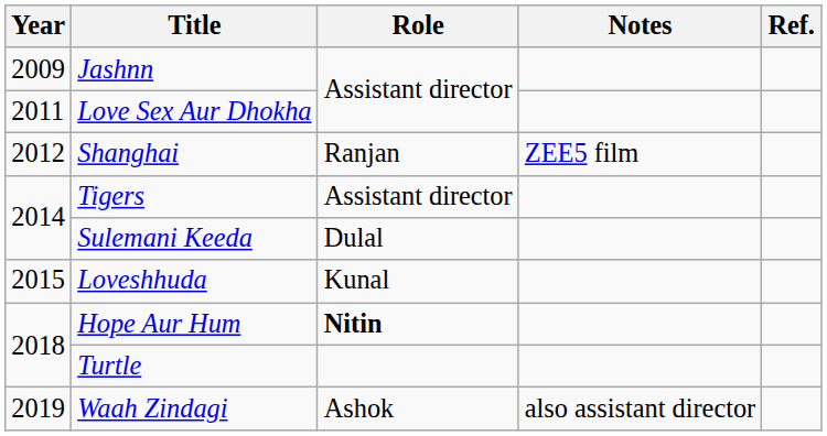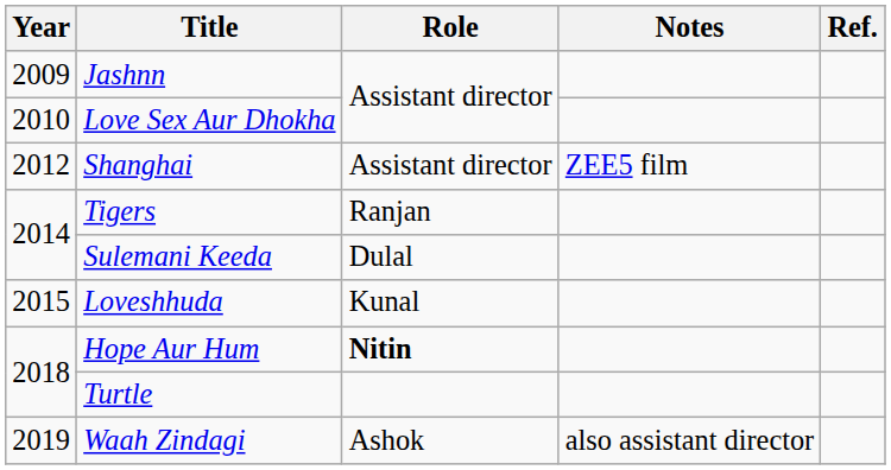Love Sex Aur Dhokha | Year: 2011 -> 2010
Shanghai | Role: Ranjan -> Assistant director
Tigers | Role: Assistant director -> Ranjan
